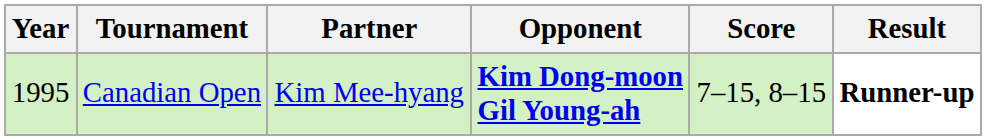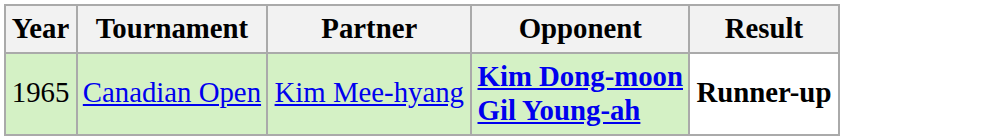- column: Score | 7–15, 8–15
Canadian Open | Year: 1995 -> 1965
